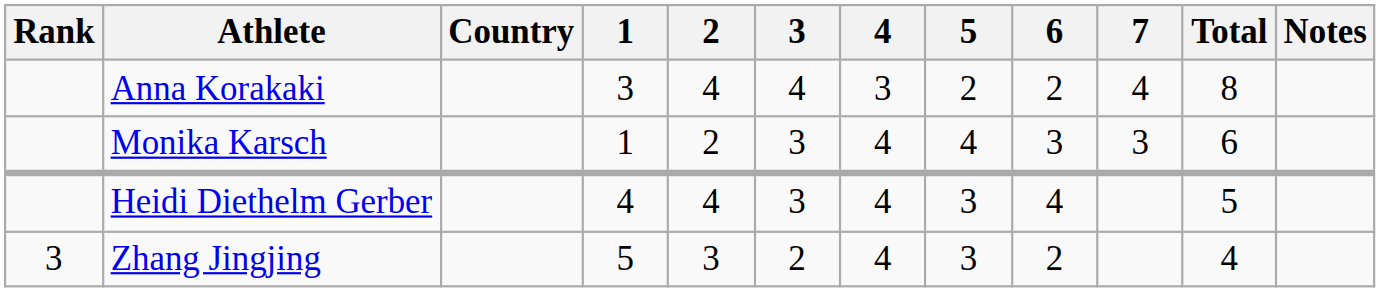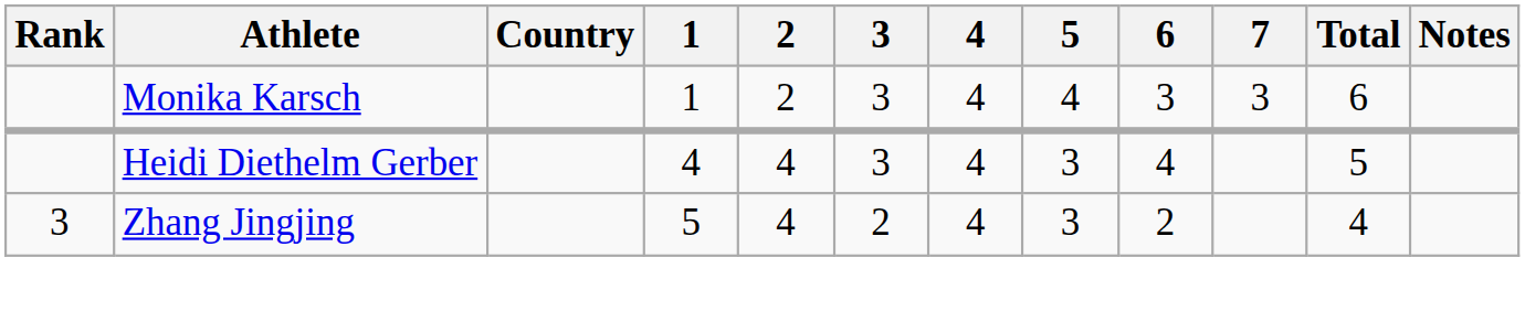- row: Anna Korakaki | 3 | 4 | 4 | 3 | 2 | 2 | 4 | 8
Zhang Jingjing | 2: 3 -> 4
